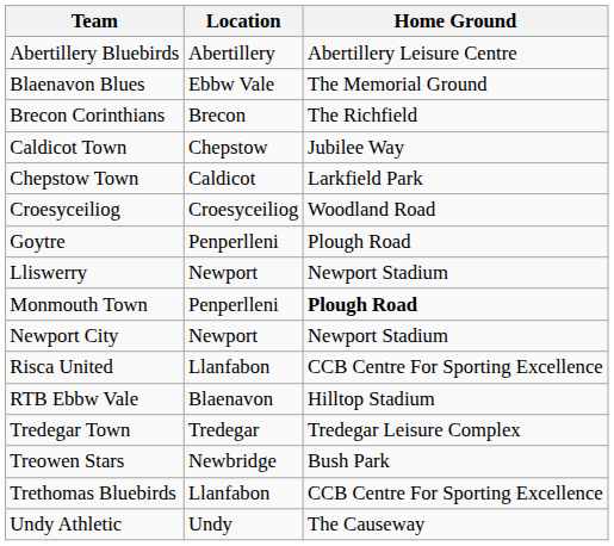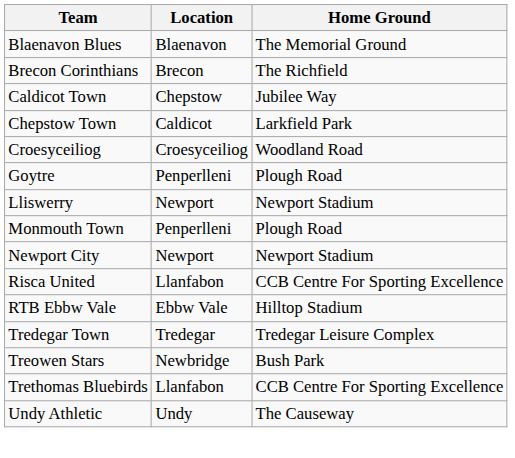- row: Abertillery Bluebirds | Abertillery | Abertillery Leisure Centre
Blaenavon Blues | Location: Ebbw Vale -> Blaenavon
Monmouth Town | Home Ground: bold -> normal
RTB Ebbw Vale | Location: Blaenavon -> Ebbw Vale
